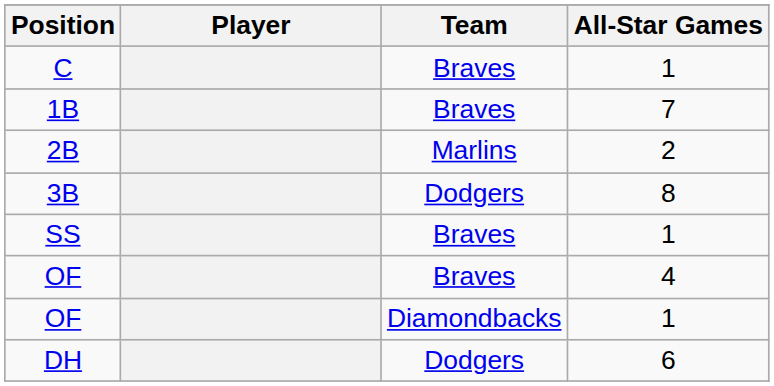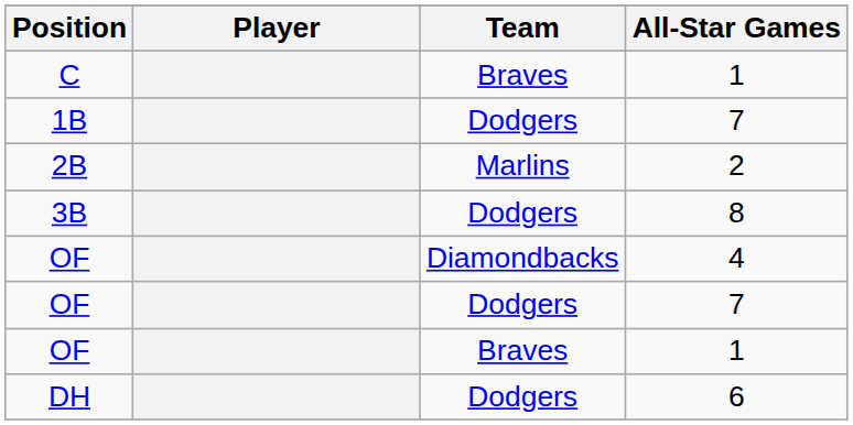1B | Team: Braves -> Dodgers
- row: SS | Braves | 1
OF / 4 | Team: Braves -> Diamondbacks
+ row: OF | Dodgers | 7
OF / 1 | Team: Diamondbacks -> Braves
